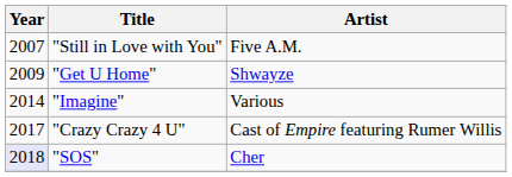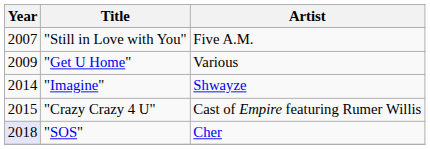"Get U Home" | Artist: Shwayze -> Various
"Imagine" | Artist: Various -> Shwayze
"Crazy Crazy 4 U" | Year: 2017 -> 2015
